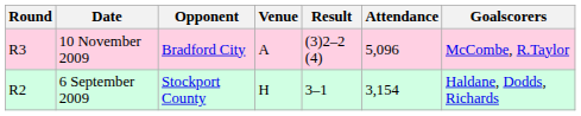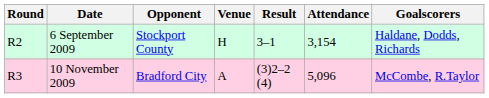rows swapped: 6 September 2009 <-> 10 November 2009
